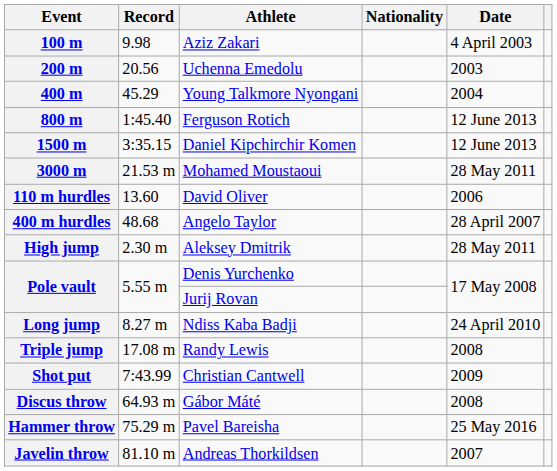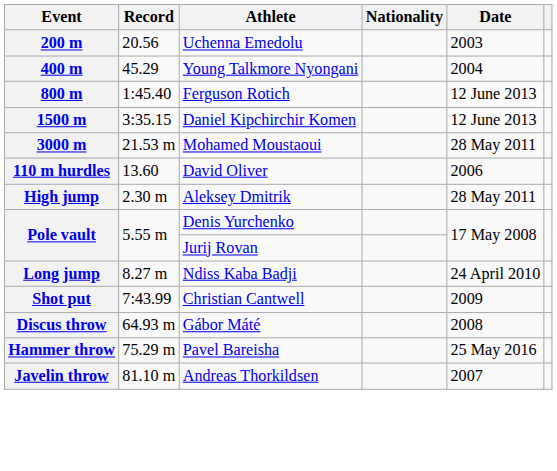- row: 100 m | 9.98 | Aziz Zakari | 4 April 2003
- row: 400 m hurdles | 48.68 | Angelo Taylor | 28 April 2007
- row: Triple jump | 17.08 m | Randy Lewis | 2008
